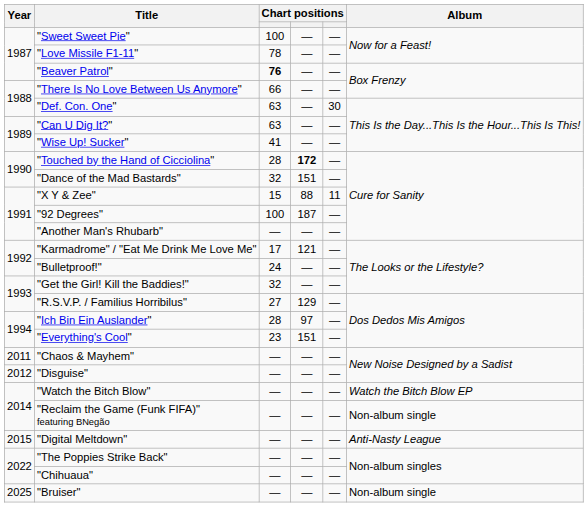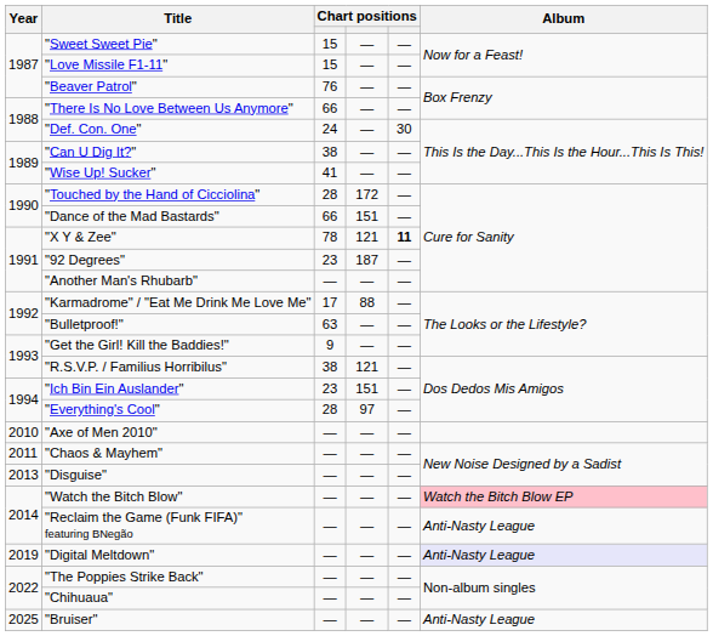"Sweet Sweet Pie" | column 3: 100 -> 15
"Love Missile F1-11" | column 3: 78 -> 15
"Beaver Patrol" | column 3: bold -> normal
"Def. Con. One" | column 3: 63 -> 24
"Can U Dig It?" | column 3: 63 -> 38
"Touched by the Hand of Cicciolina" | column 4: bold -> normal
"Dance of the Mad Bastards" | column 3: 32 -> 66
"X Y & Zee" | column 3: 15 -> 78
"X Y & Zee" | column 4: 88 -> 121
"X Y & Zee" | column 5: normal -> bold
"92 Degrees" | column 3: 100 -> 23
"Karmadrome" / "Eat Me Drink Me Love Me" | column 4: 121 -> 88
"Bulletproof!" | column 3: 24 -> 63
"Get the Girl! Kill the Baddies!" | column 3: 32 -> 9
"R.S.V.P. / Familius Horribilus" | column 3: 27 -> 38
"R.S.V.P. / Familius Horribilus" | column 4: 129 -> 121
"Ich Bin Ein Auslander" | column 3: 28 -> 23
"Ich Bin Ein Auslander" | column 4: 97 -> 151
"Everything's Cool" | column 3: 23 -> 28
"Everything's Cool" | column 4: 151 -> 97
+ row: 2010 | "Axe of Men 2010" | — | — | —
"Disguise" | Year: 2012 -> 2013
"Watch the Bitch Blow" | Album: no background -> pink background
"Reclaim the Game (Funk FIFA)" featuring BNegão | Album: Non-album single -> Anti-Nasty League
"Digital Meltdown" | Year: 2015 -> 2019
"Digital Meltdown" | Album: no background -> lavender background
"Bruiser" | Album: Non-album single -> Anti-Nasty League
